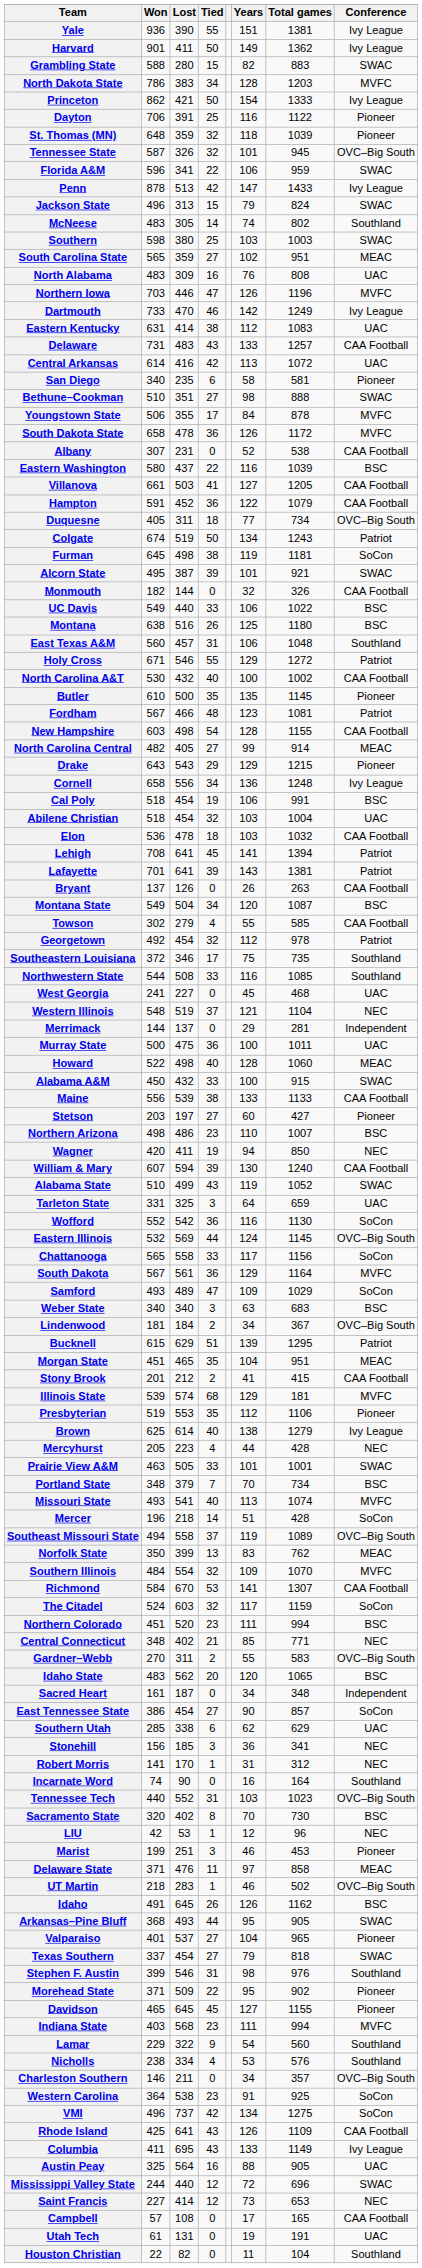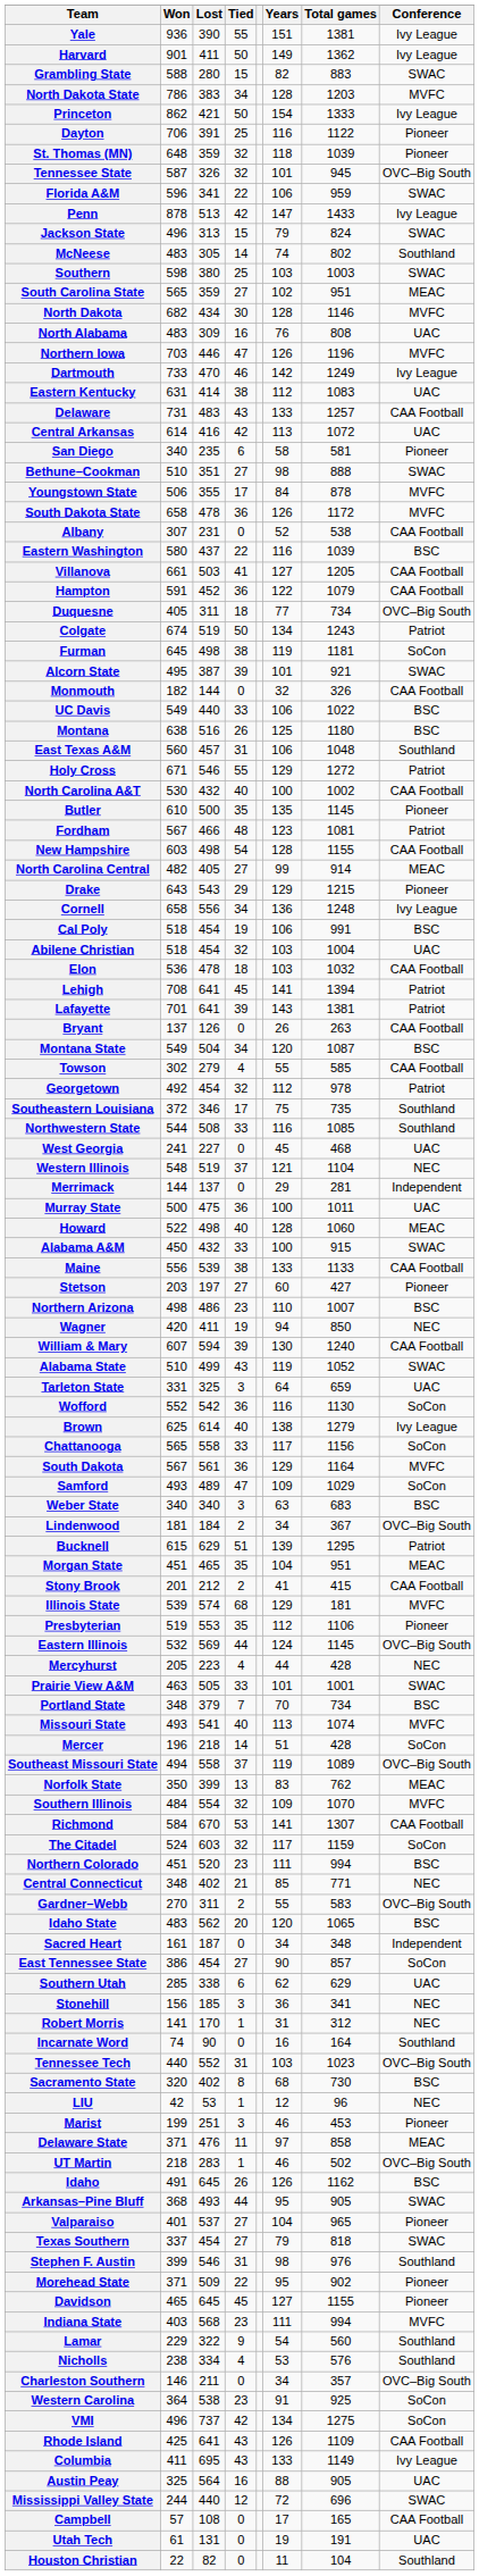+ row: North Dakota | 682 | 434 | 30 | 128 | 1146 | MVFC
rows swapped: Brown <-> Eastern Illinois
Sacramento State | Years: 70 -> 68
- row: Saint Francis | 227 | 414 | 12 | 73 | 653 | NEC
